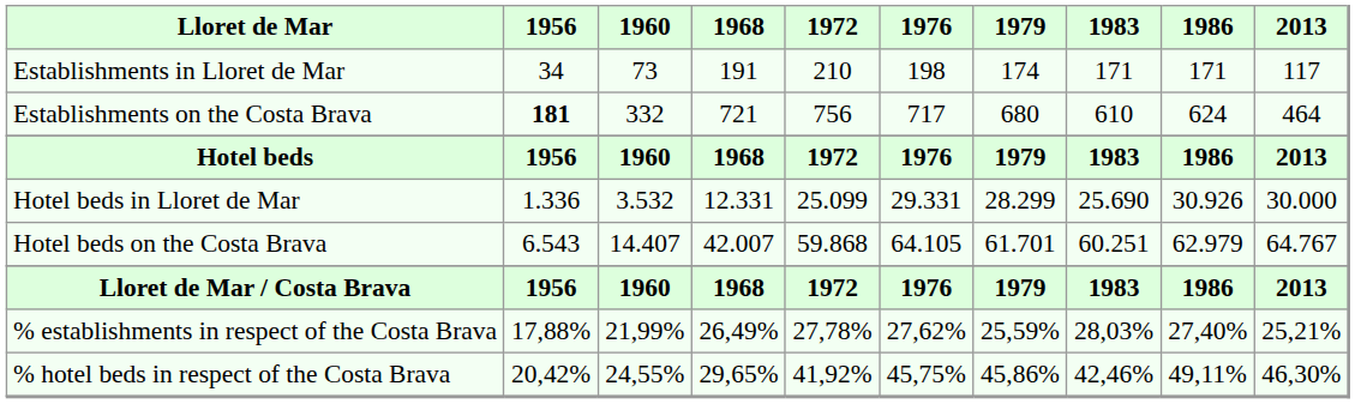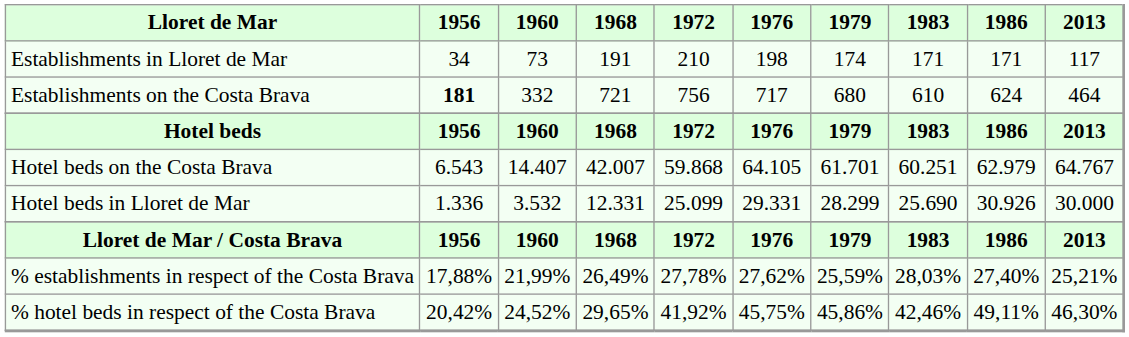rows swapped: Hotel beds in Lloret de Mar <-> Hotel beds on the Costa Brava
% hotel beds in respect of the Costa Brava | 1960: 24,55% -> 24,52%
